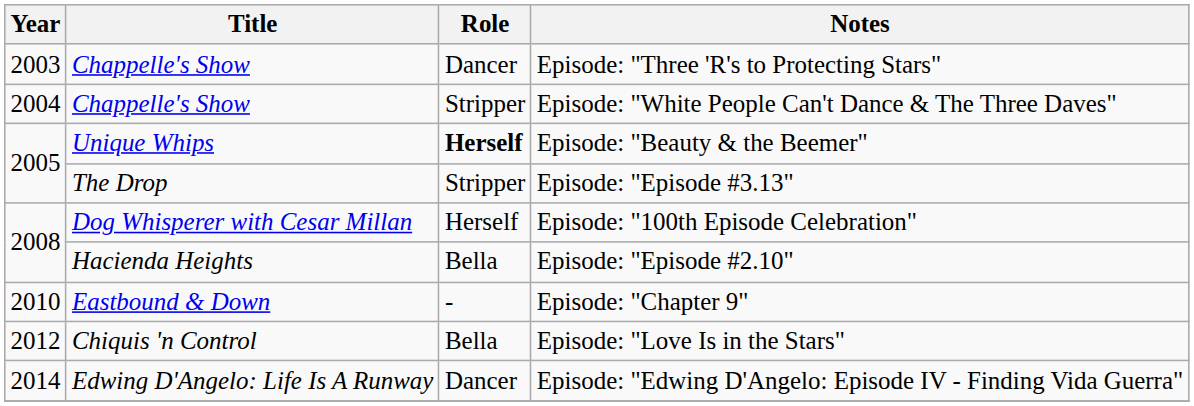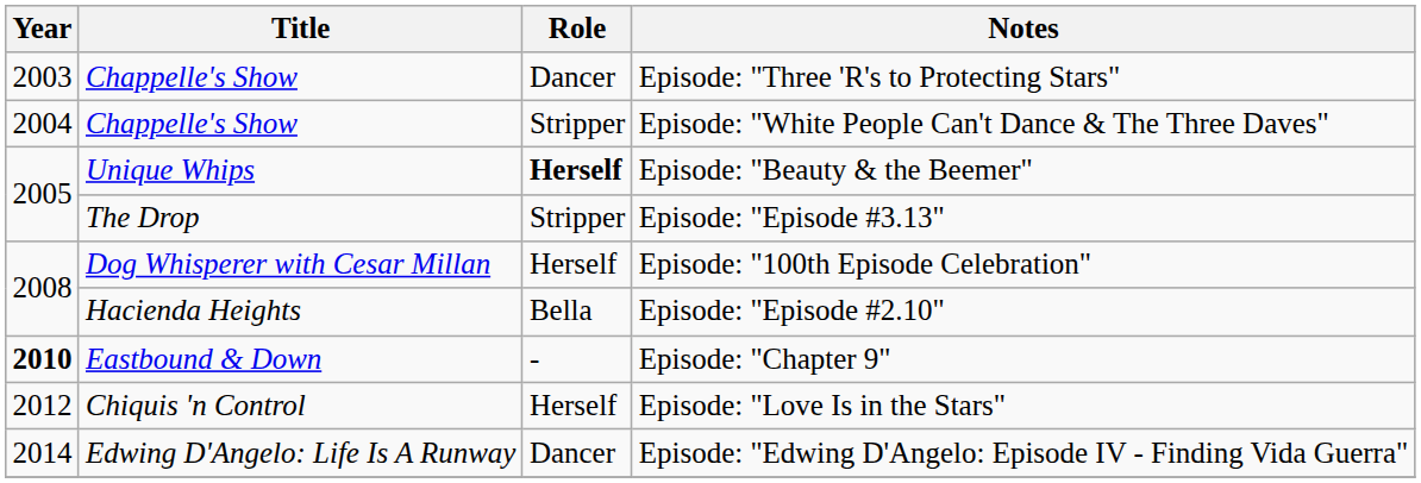Episode: "Chapter 9" | Year: normal -> bold
Episode: "Love Is in the Stars" | Role: Bella -> Herself
